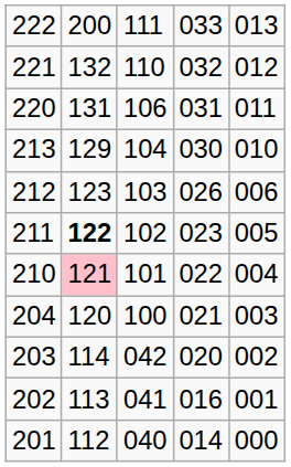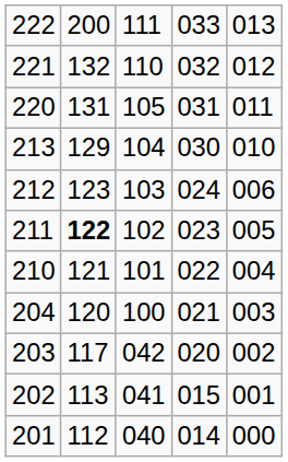220 | column 3: 106 -> 105
212 | column 4: 026 -> 024
210 | column 2: pink background -> no background
203 | column 2: 114 -> 117
202 | column 4: 016 -> 015
